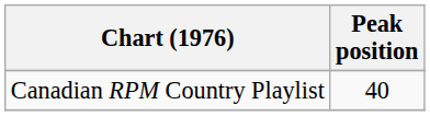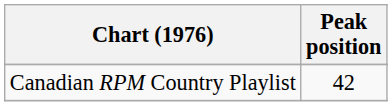Canadian RPM Country Playlist | Peak position: 40 -> 42
